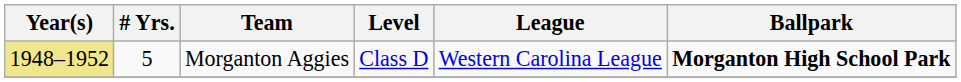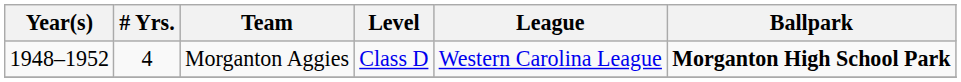Morganton Aggies | Year(s): khaki background -> no background
Morganton Aggies | # Yrs.: 5 -> 4
